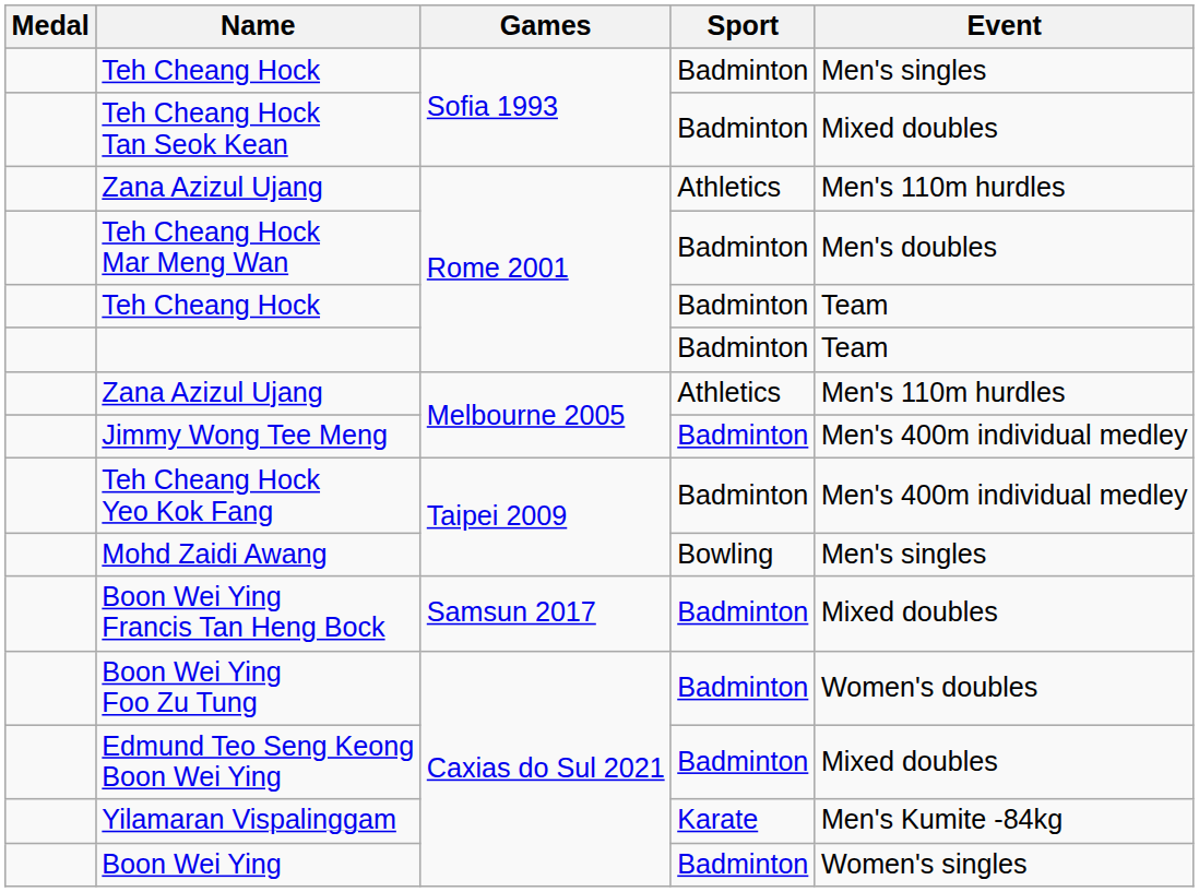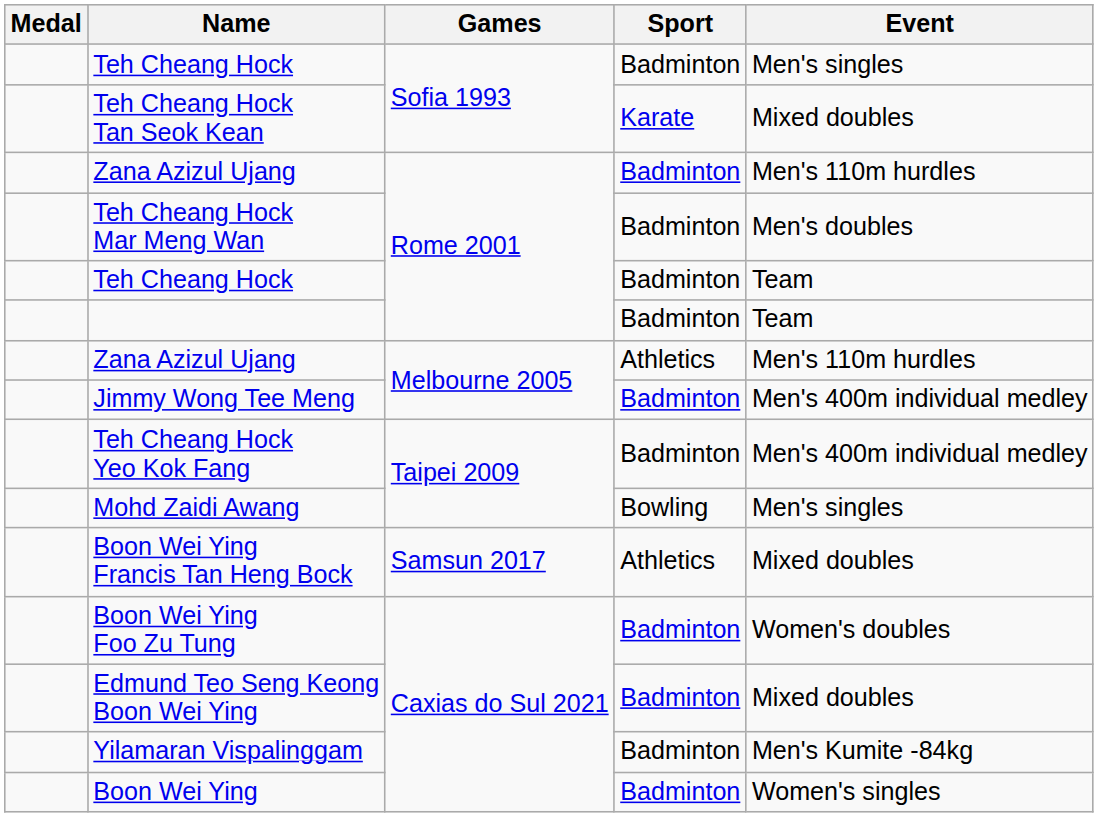Teh Cheang Hock Tan Seok Kean | Sport: Badminton -> Karate
Zana Azizul Ujang / Rome 2001 | Sport: Athletics -> Badminton
Boon Wei Ying Francis Tan Heng Bock | Sport: Badminton -> Athletics
Yilamaran Vispalinggam | Sport: Karate -> Badminton
